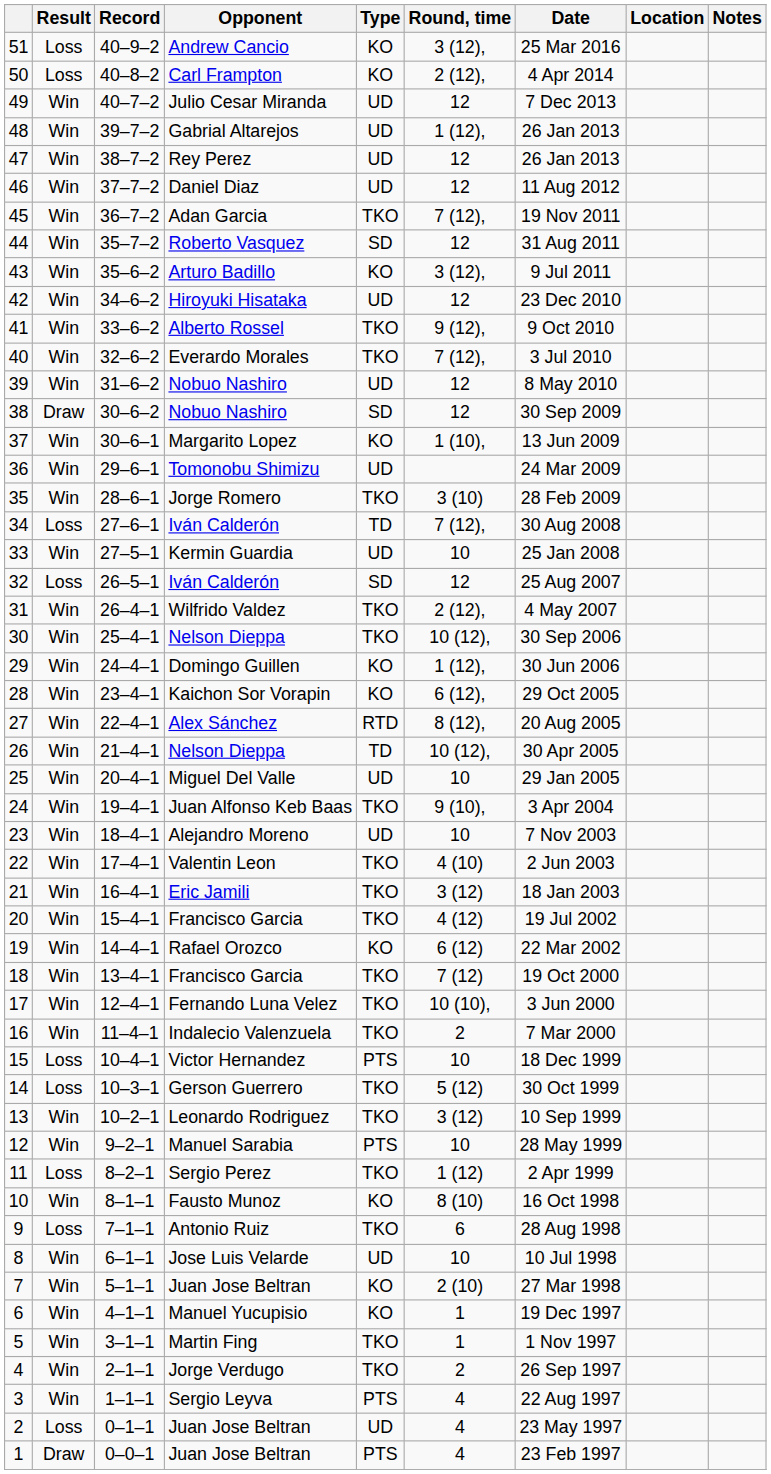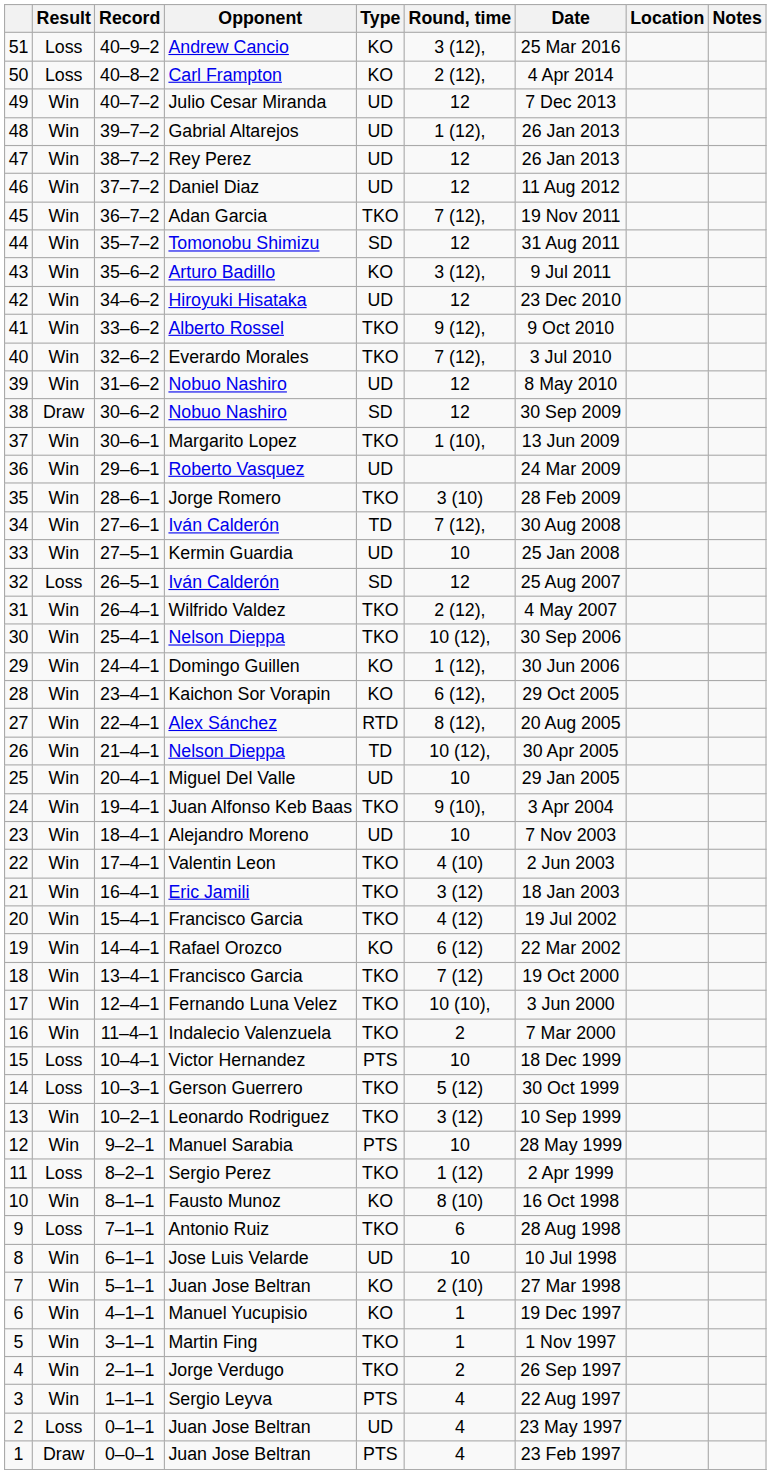44 | Opponent: Roberto Vasquez -> Tomonobu Shimizu
37 | Type: KO -> TKO
36 | Opponent: Tomonobu Shimizu -> Roberto Vasquez
34 | Result: Loss -> Win
